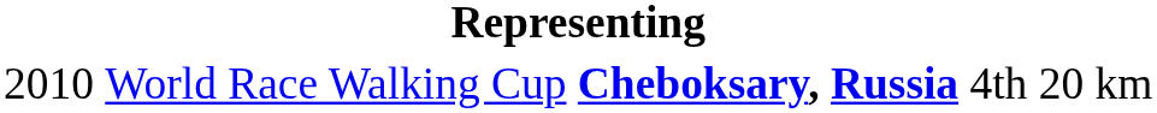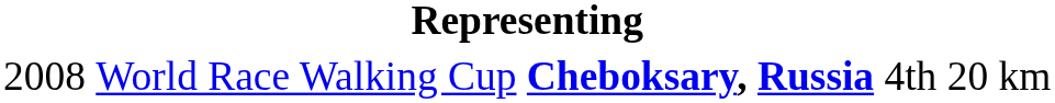World Race Walking Cup | column 1: 2010 -> 2008
